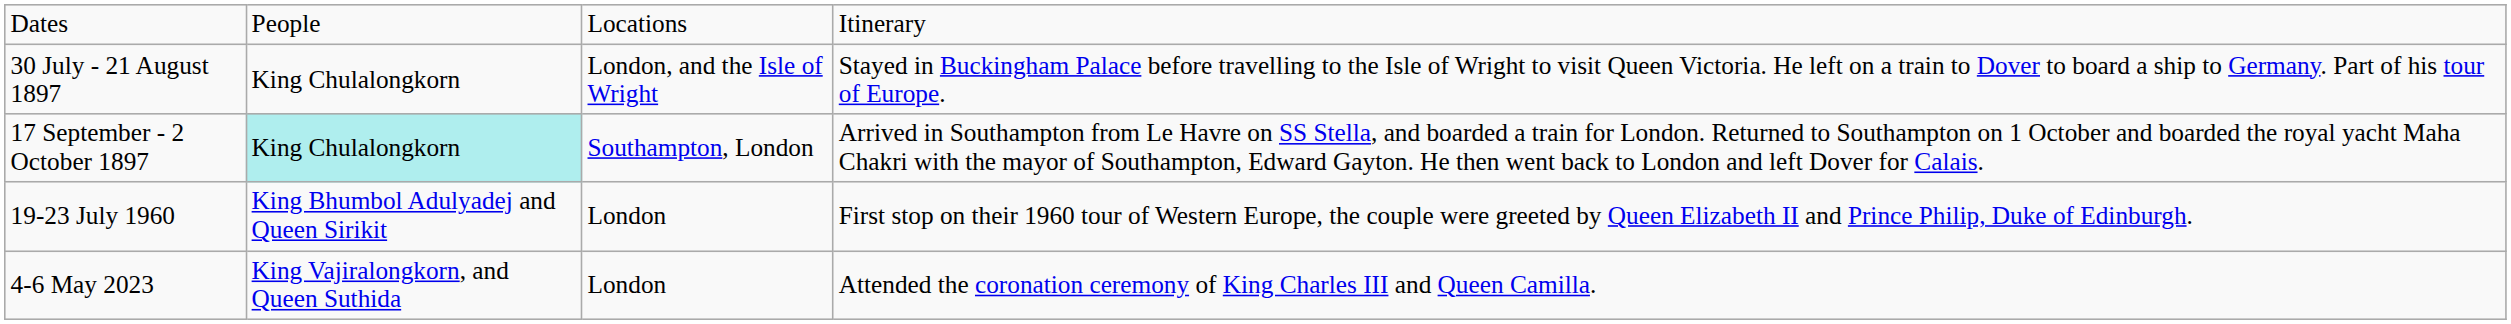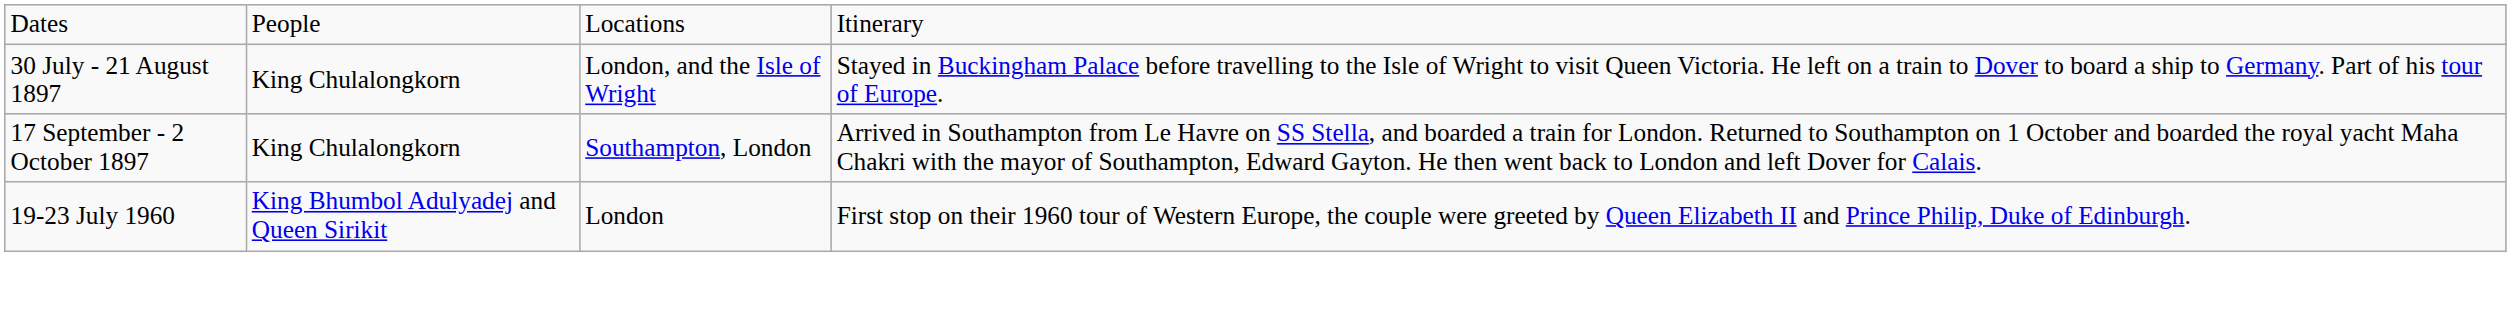17 September - 2 October 1897 | column 2: paleturquoise background -> no background
- row: 4-6 May 2023 | King Vajiralongkorn, and Queen Suthida | London | Attended the coronation ceremony of King Charles III and Queen Camilla.
